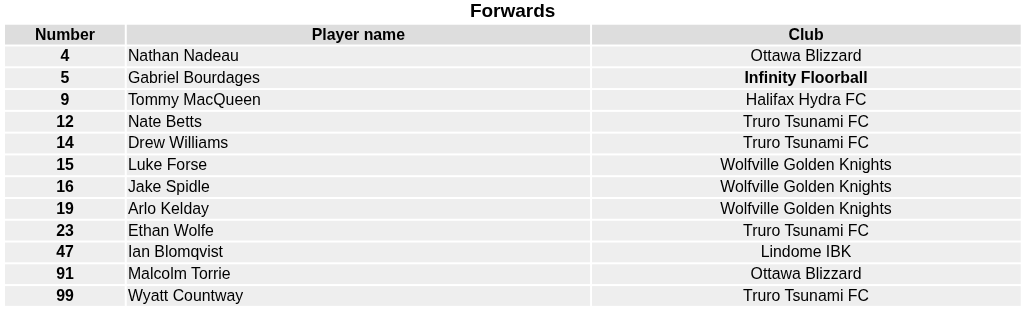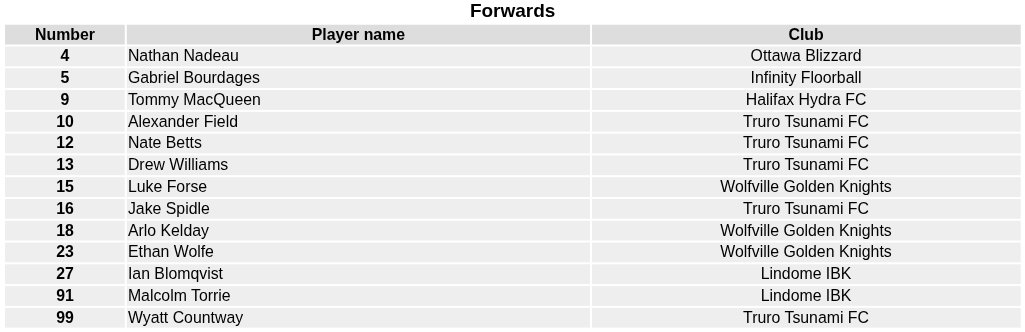Gabriel Bourdages | Club: bold -> normal
+ row: 10 | Alexander Field | Truro Tsunami FC
Drew Williams | Number: 14 -> 13
Jake Spidle | Club: Wolfville Golden Knights -> Truro Tsunami FC
Arlo Kelday | Number: 19 -> 18
Ethan Wolfe | Club: Truro Tsunami FC -> Wolfville Golden Knights
Ian Blomqvist | Number: 47 -> 27
Malcolm Torrie | Club: Ottawa Blizzard -> Lindome IBK
